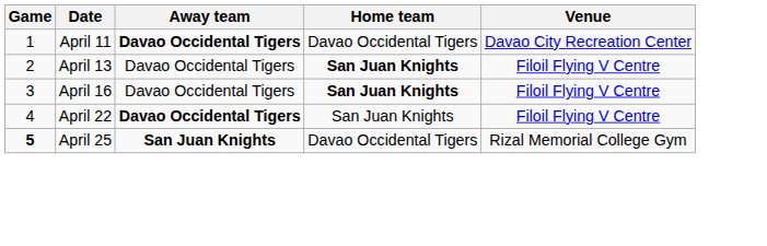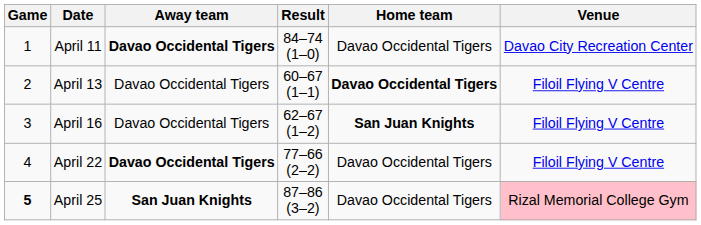+ column: Result | 84–74 (1–0) | 60–67 (1–1) | 62–67 (1–2) | 77–66 (2–2) | 87–86 (3–2)
April 13 | Home team: San Juan Knights -> Davao Occidental Tigers
April 22 | Home team: San Juan Knights -> Davao Occidental Tigers
April 25 | Venue: no background -> pink background
